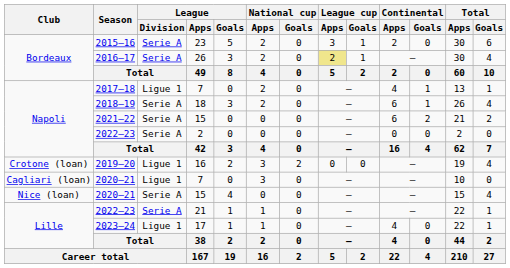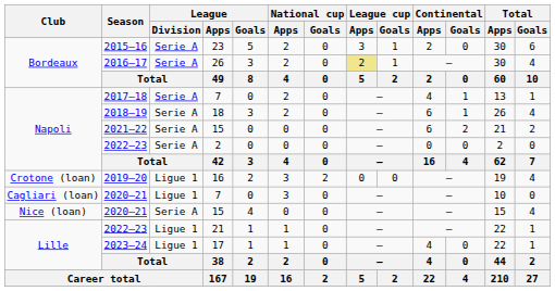2017–18 | League / Division: Ligue 1 -> Serie A
2022–23 / 21 | League / Division: Serie A -> Ligue 1
